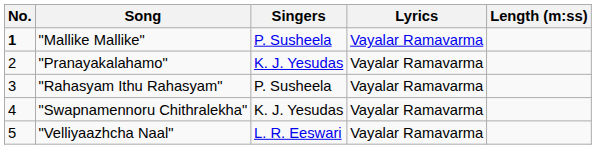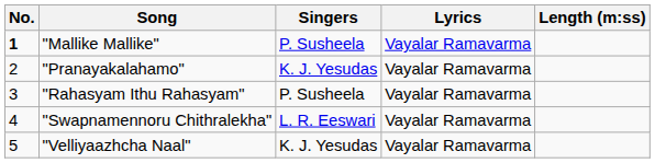"Swapnamennoru Chithralekha" | Singers: K. J. Yesudas -> L. R. Eeswari
"Velliyaazhcha Naal" | Singers: L. R. Eeswari -> K. J. Yesudas
